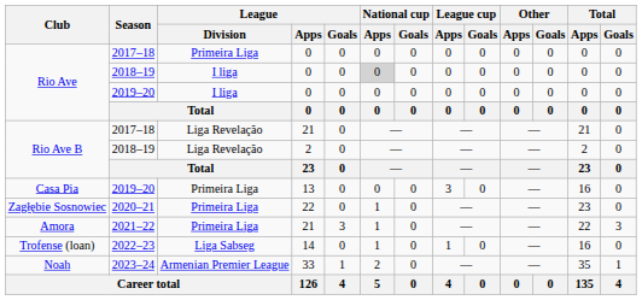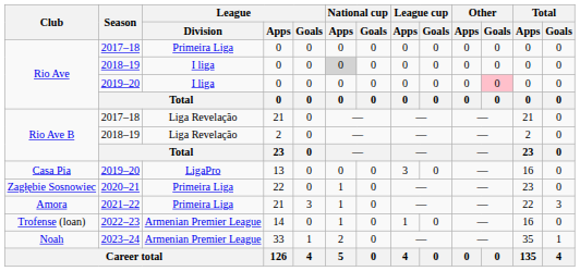Rio Ave / 2019–20 | Other / Goals: no background -> pink background
Casa Pia | League / Division: Primeira Liga -> LigaPro
Trofense (loan) | League / Division: Liga Sabseg -> Armenian Premier League
